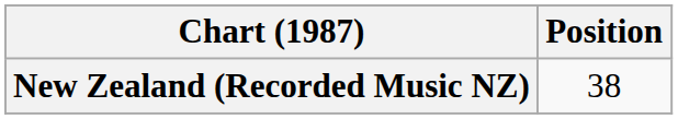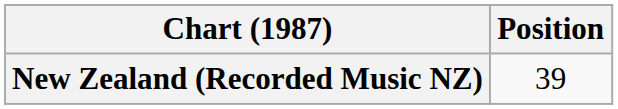New Zealand (Recorded Music NZ) | Position: 38 -> 39
